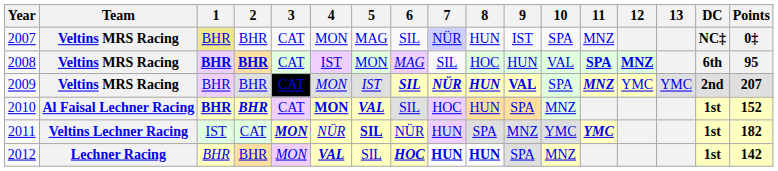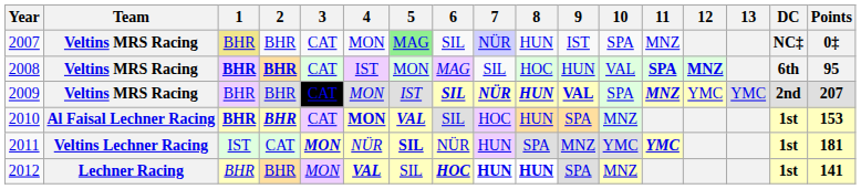2007 | 5: no background -> lightgreen background
2010 | Points: 152 -> 153
2011 | Points: 182 -> 181
2012 | Points: 142 -> 141
